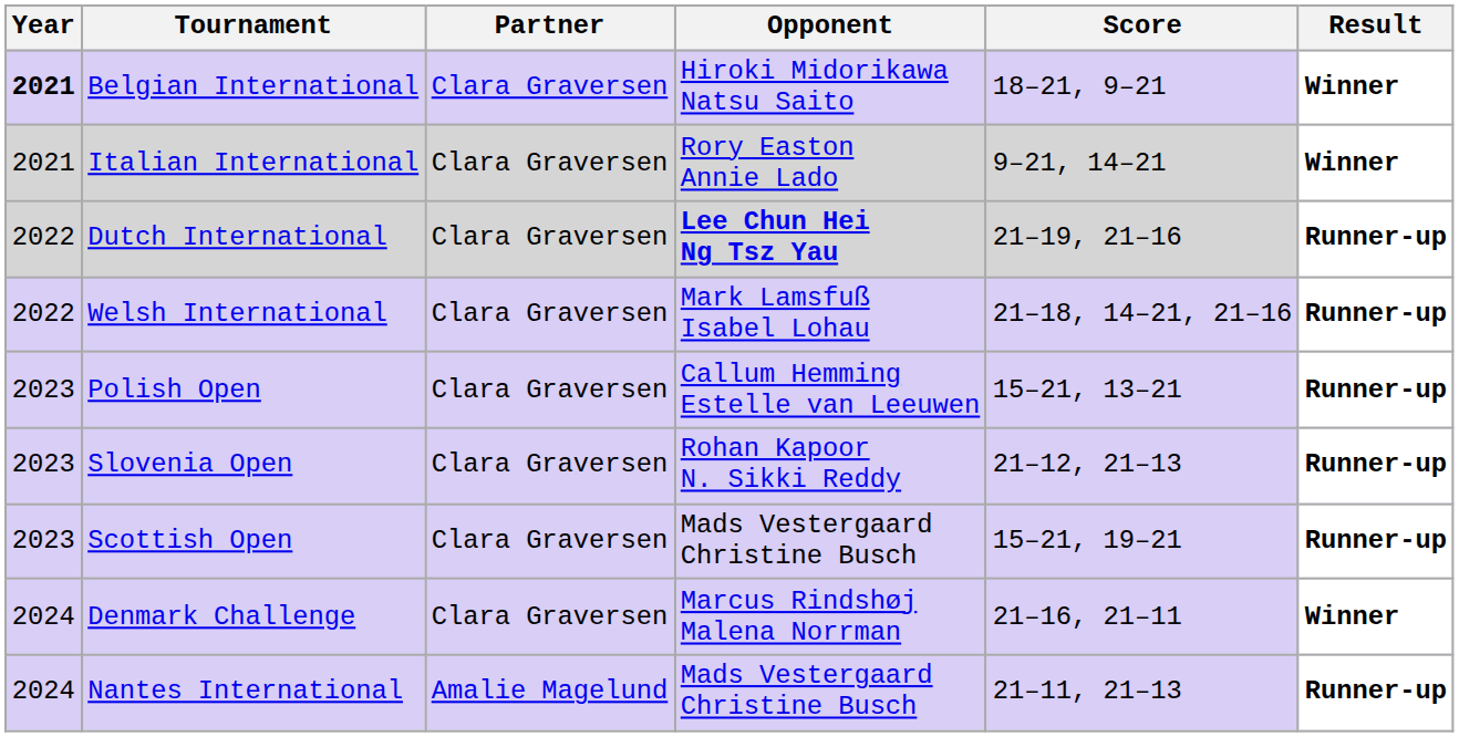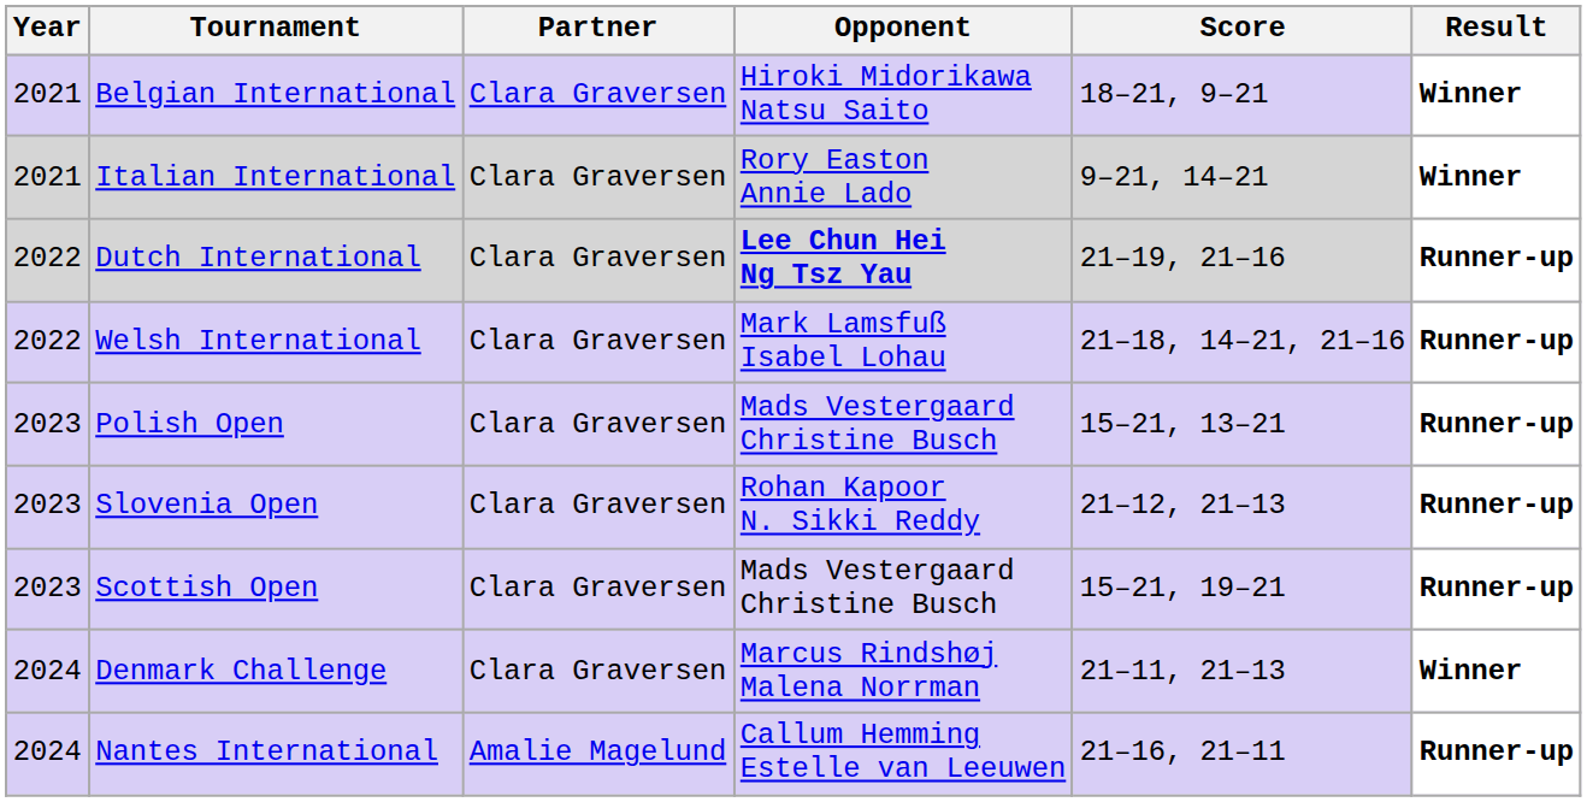Belgian International | Year: bold -> normal
Polish Open | Opponent: Callum Hemming Estelle van Leeuwen -> Mads Vestergaard Christine Busch
Denmark Challenge | Score: 21–16, 21–11 -> 21–11, 21–13
Nantes International | Opponent: Mads Vestergaard Christine Busch -> Callum Hemming Estelle van Leeuwen
Nantes International | Score: 21–11, 21–13 -> 21–16, 21–11
